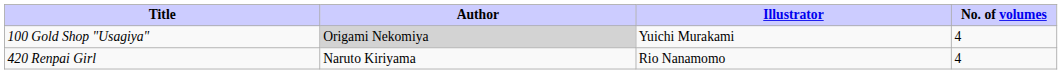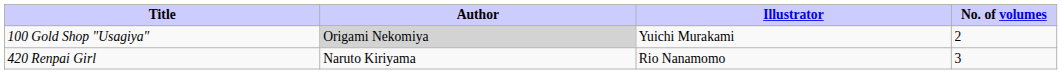100 Gold Shop "Usagiya" | No. of volumes: 4 -> 2
420 Renpai Girl | No. of volumes: 4 -> 3
